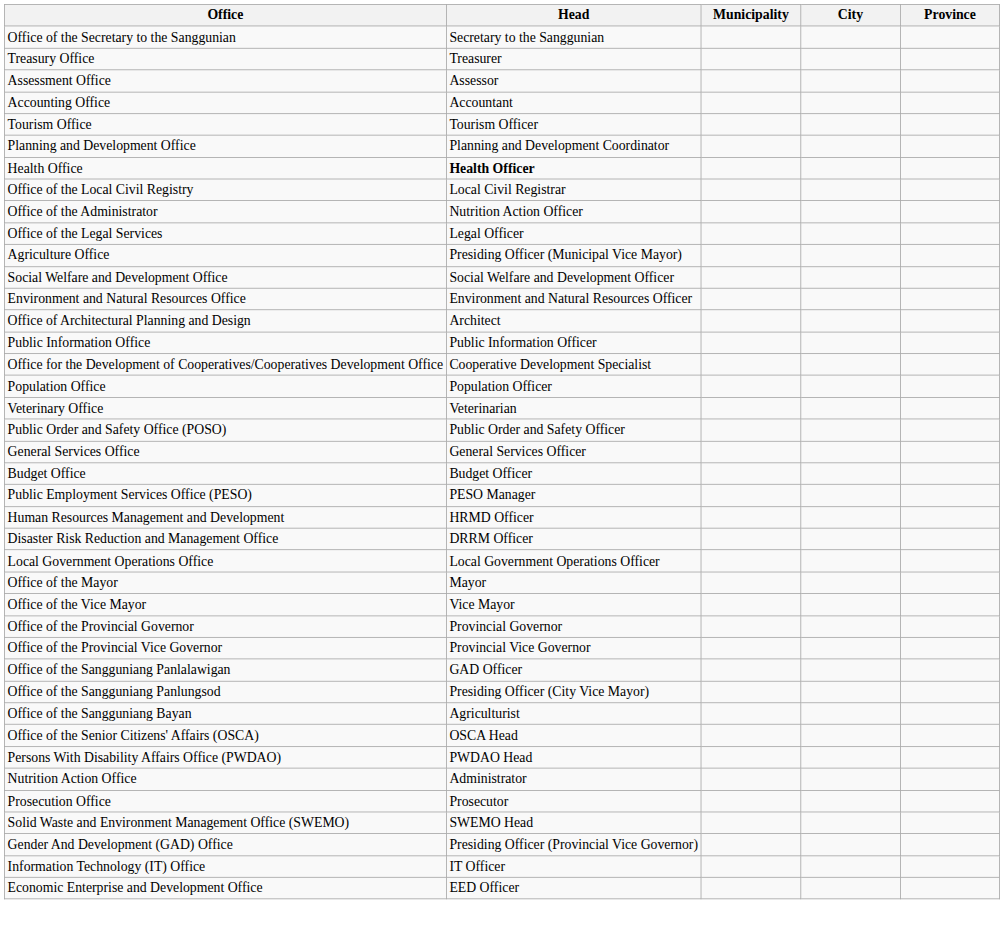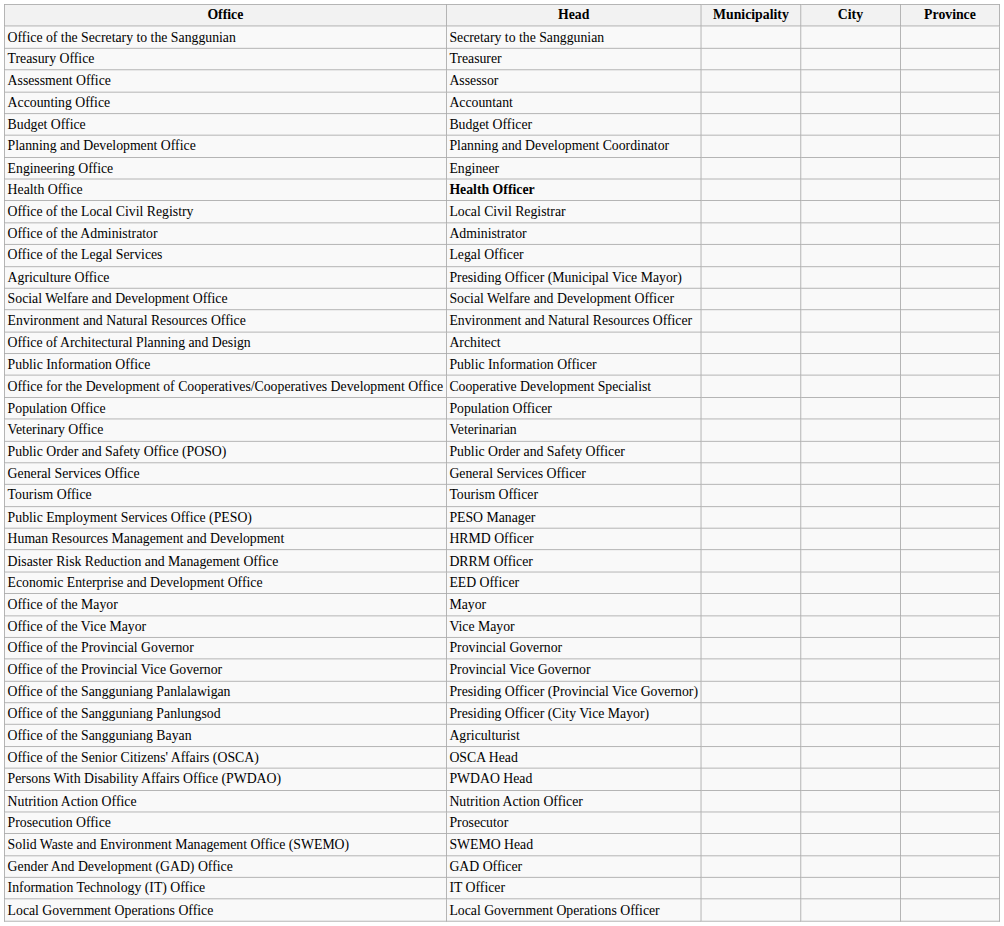rows swapped: Budget Office <-> Tourism Office
+ row: Engineering Office | Engineer
Office of the Administrator | Head: Nutrition Action Officer -> Administrator
rows swapped: Economic Enterprise and Development Office <-> Local Government Operations Office
Office of the Sangguniang Panlalawigan | Head: GAD Officer -> Presiding Officer (Provincial Vice Governor)
Nutrition Action Office | Head: Administrator -> Nutrition Action Officer
Gender And Development (GAD) Office | Head: Presiding Officer (Provincial Vice Governor) -> GAD Officer
